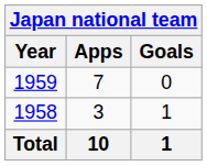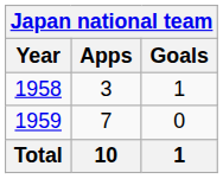rows swapped: 1958 <-> 1959
